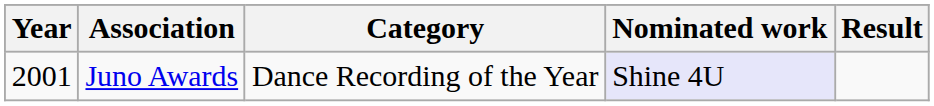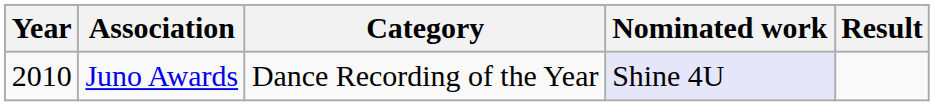Juno Awards | Year: 2001 -> 2010
